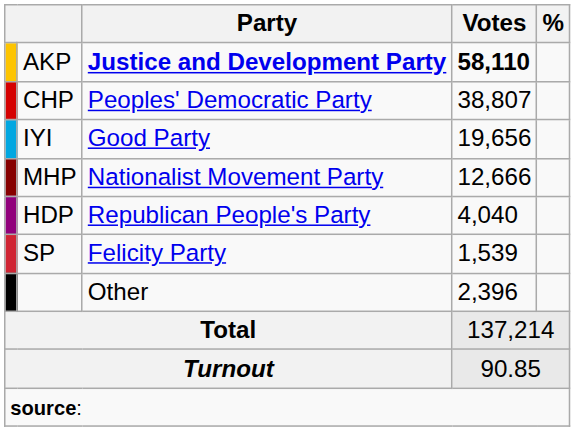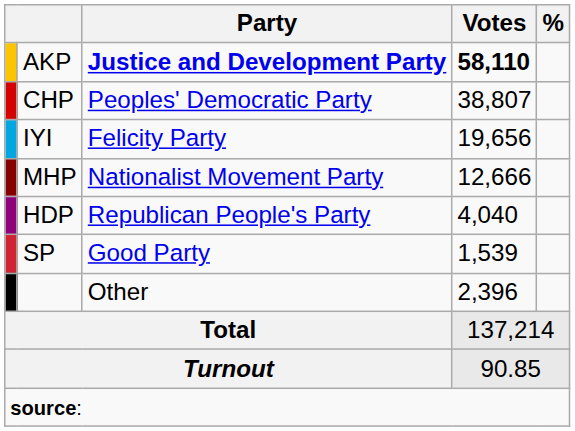IYI | Party: Good Party -> Felicity Party
SP | Party: Felicity Party -> Good Party
